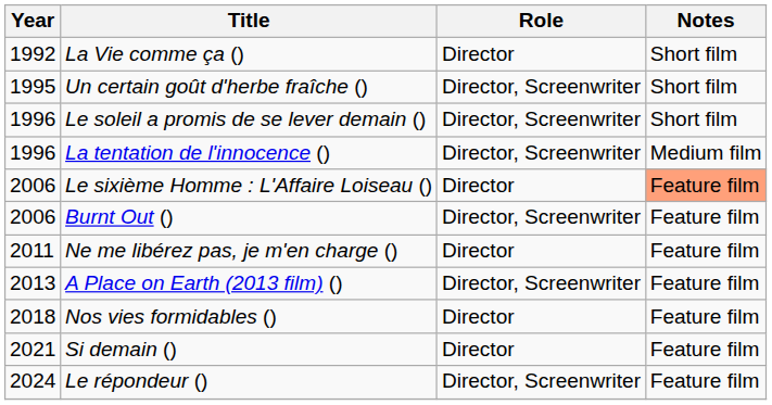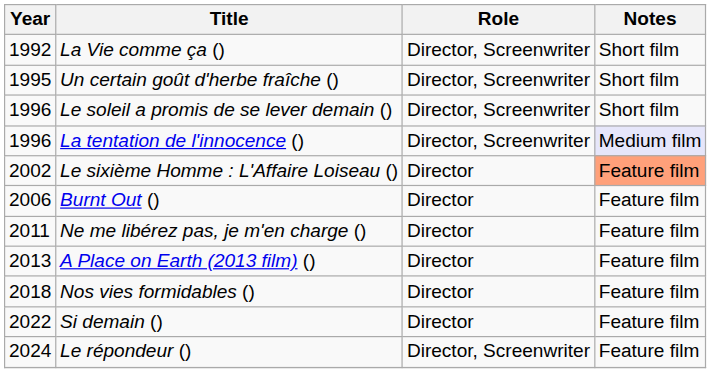La Vie comme ça () | Role: Director -> Director, Screenwriter
La tentation de l'innocence () | Notes: no background -> lavender background
Le sixième Homme : L'Affaire Loiseau () | Year: 2006 -> 2002
Burnt Out () | Role: Director, Screenwriter -> Director
A Place on Earth (2013 film) () | Role: Director, Screenwriter -> Director
Si demain () | Year: 2021 -> 2022
